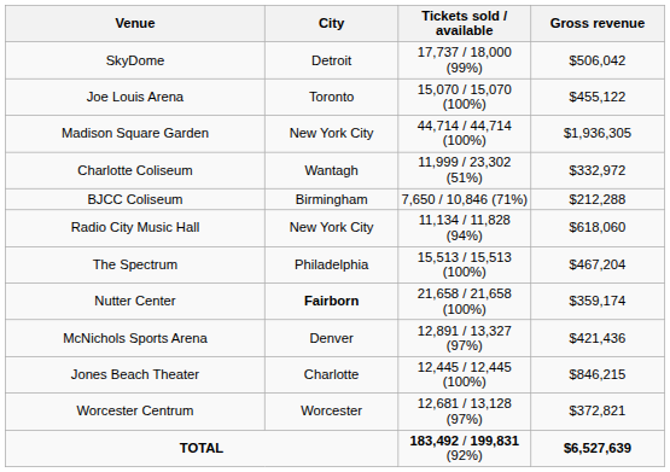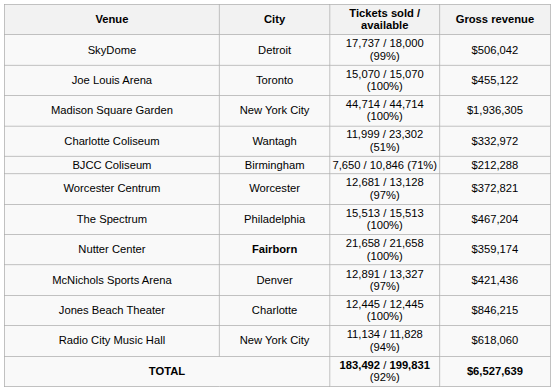rows swapped: Worcester Centrum <-> Radio City Music Hall
